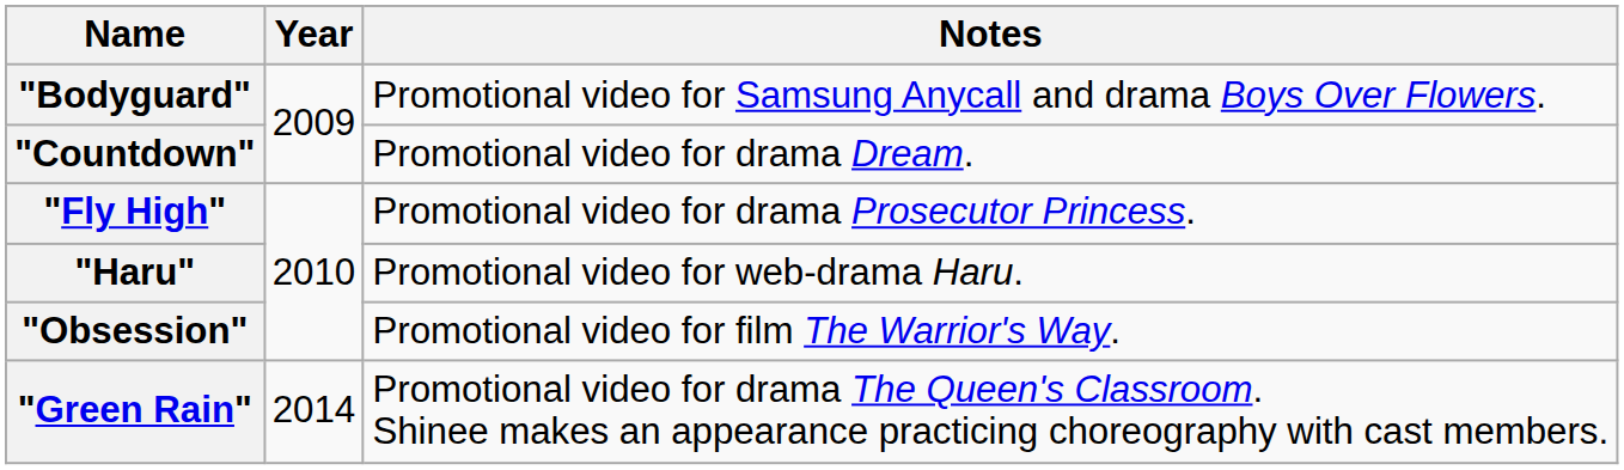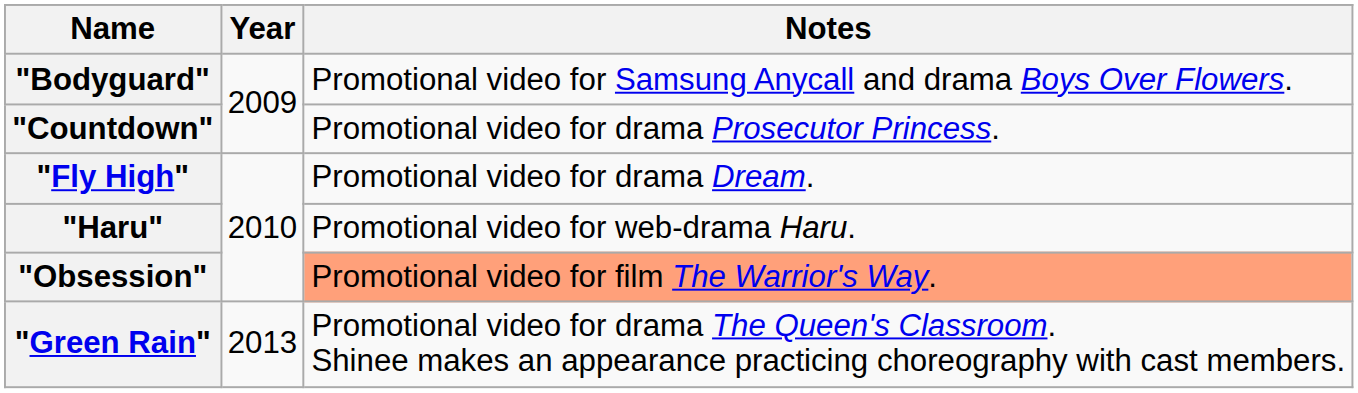"Countdown" | Notes: Promotional video for drama Dream. -> Promotional video for drama Prosecutor Princess.
"Fly High" | Notes: Promotional video for drama Prosecutor Princess. -> Promotional video for drama Dream.
"Obsession" | Notes: no background -> lightsalmon background
"Green Rain" | Year: 2014 -> 2013
